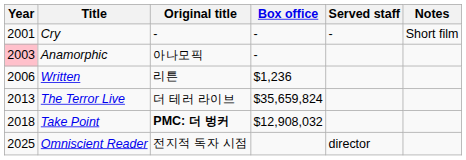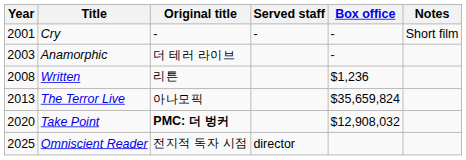columns swapped: Served staff <-> Box office
Anamorphic | Year: pink background -> no background
Anamorphic | Original title: 아나모픽 -> 더 테러 라이브
Written | Year: 2006 -> 2008
The Terror Live | Original title: 더 테러 라이브 -> 아나모픽
Take Point | Year: 2018 -> 2020
